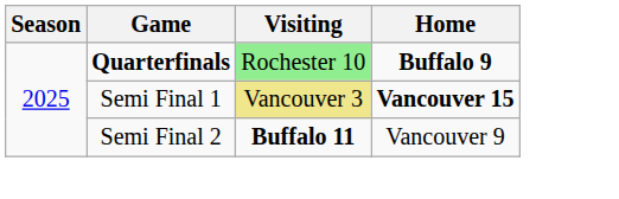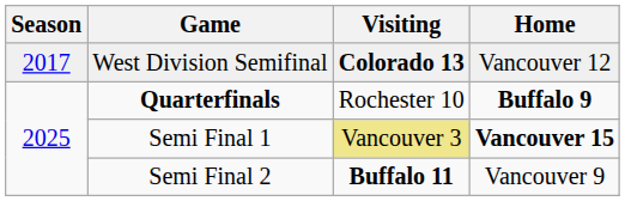+ row: 2017 | West Division Semifinal | Colorado 13 | Vancouver 12
Quarterfinals | Visiting: lightgreen background -> no background
